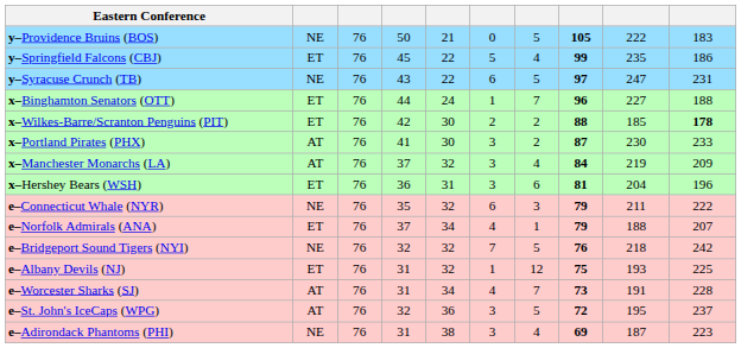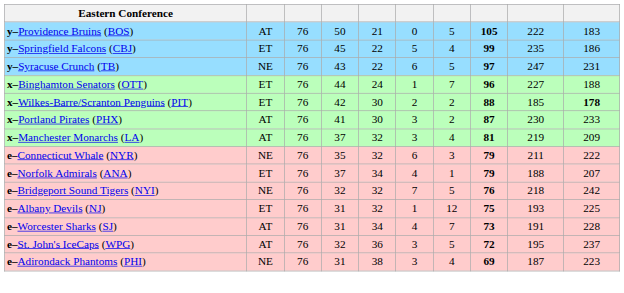y–Providence Bruins (BOS) | column 2: NE -> AT
x–Manchester Monarchs (LA) | column 8: 84 -> 81
- row: x–Hershey Bears (WSH) | ET | 76 | 36 | 31 | 3 | 6 | 81 | 204 | 196
